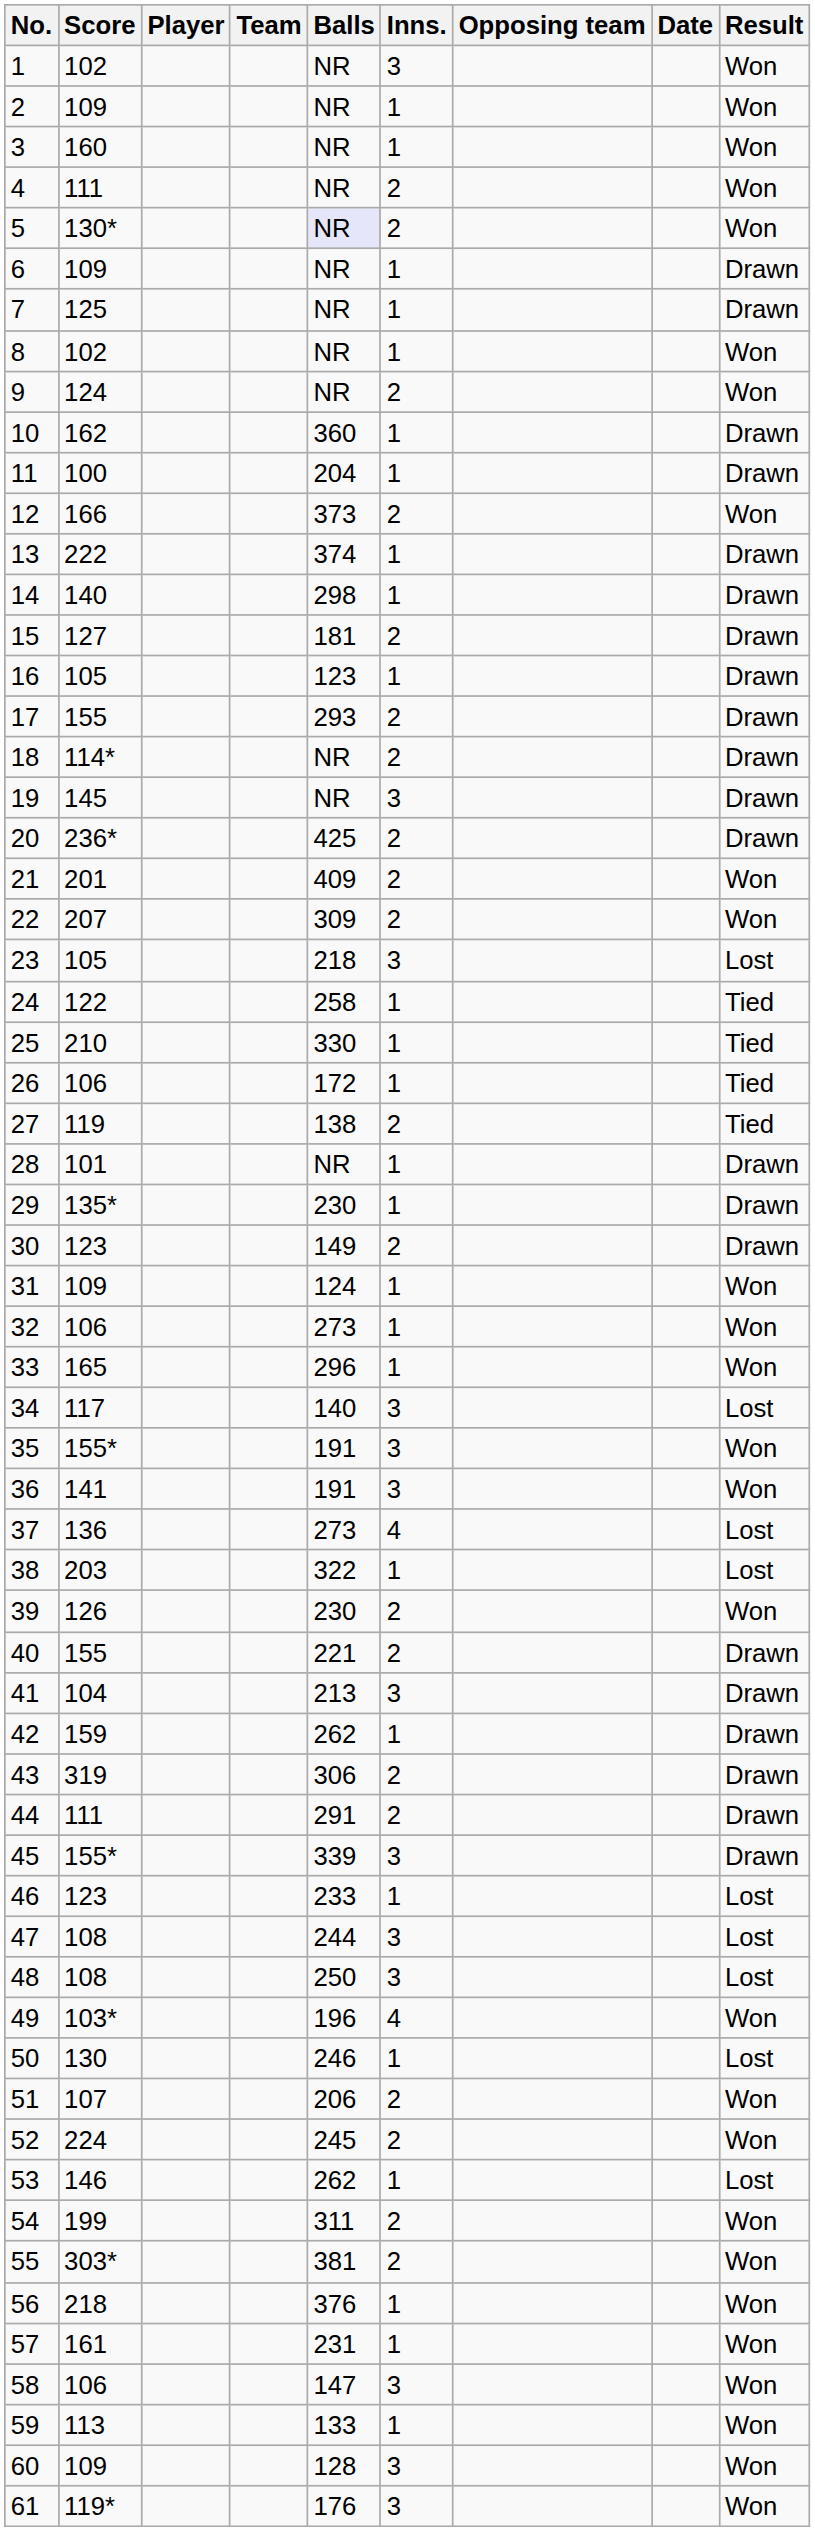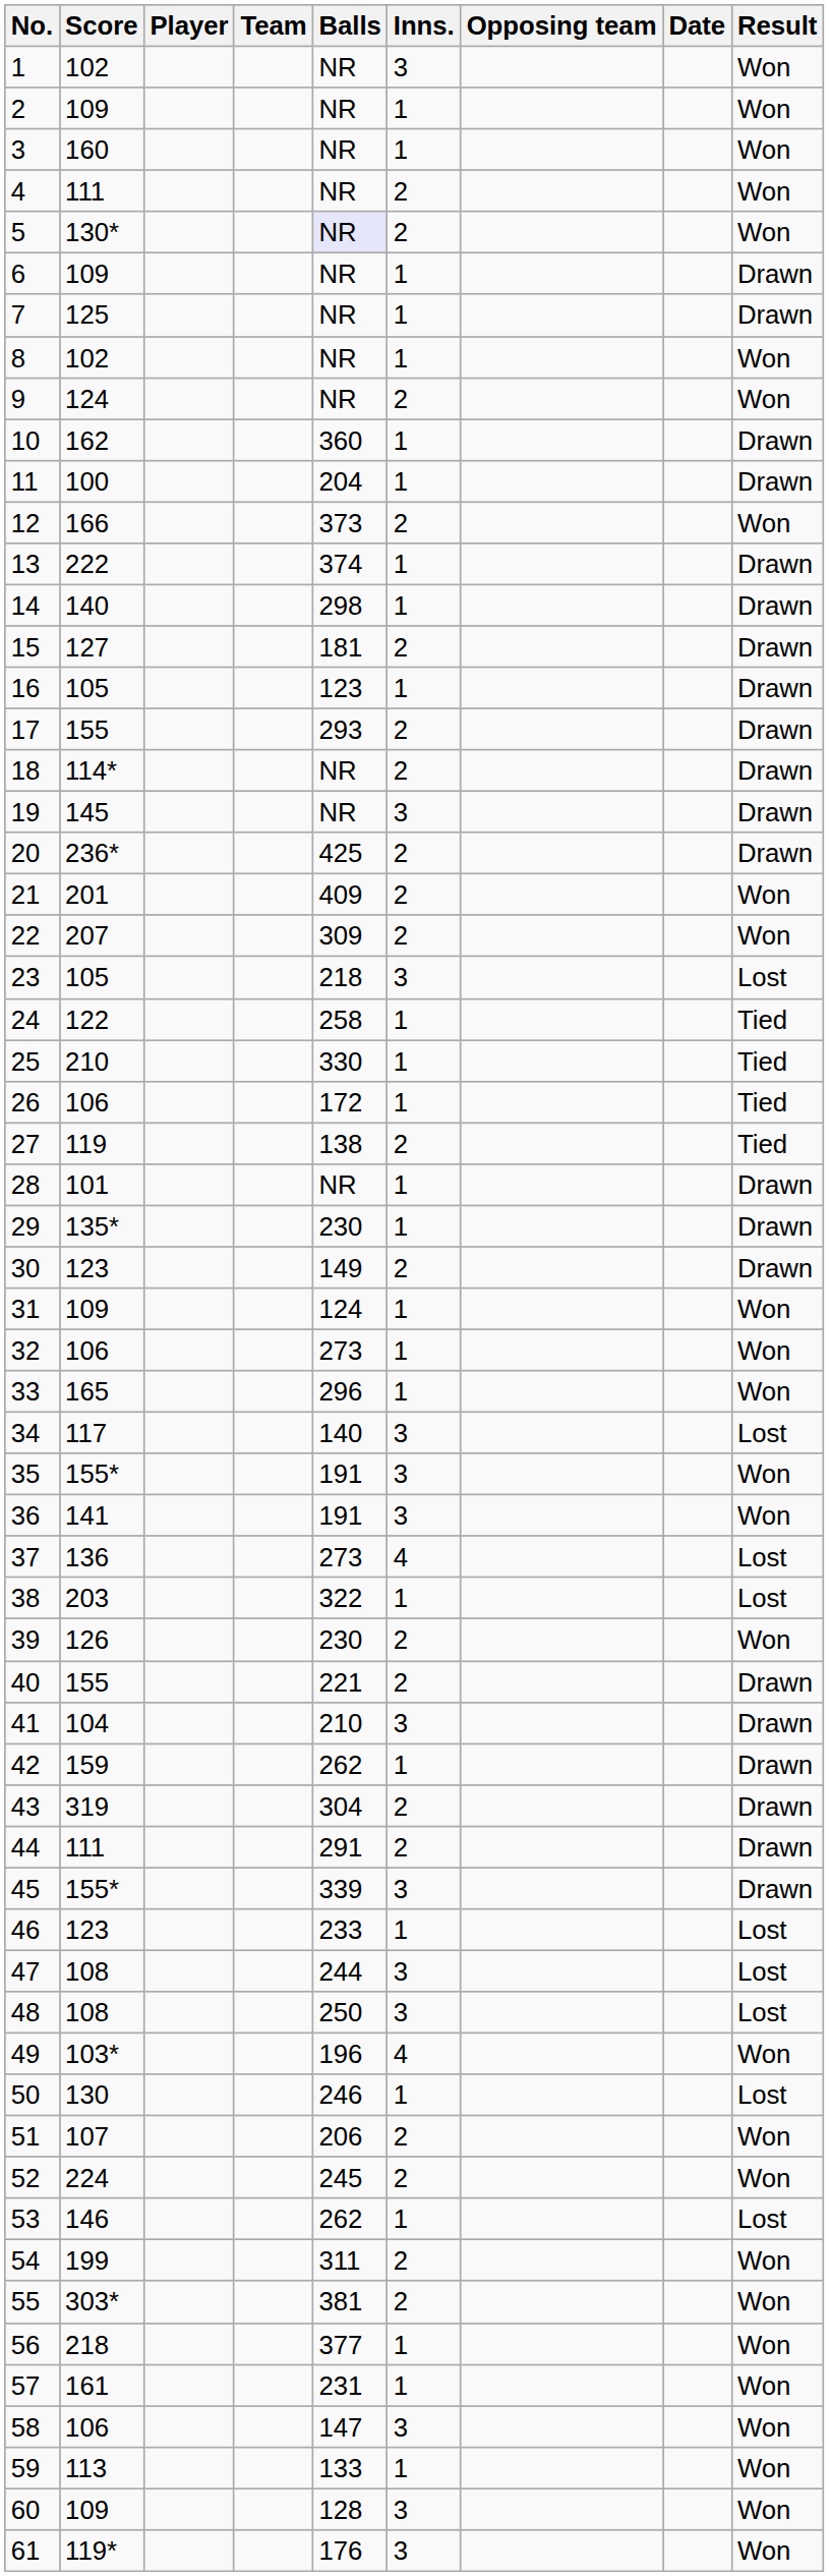41 | Balls: 213 -> 210
43 | Balls: 306 -> 304
56 | Balls: 376 -> 377
